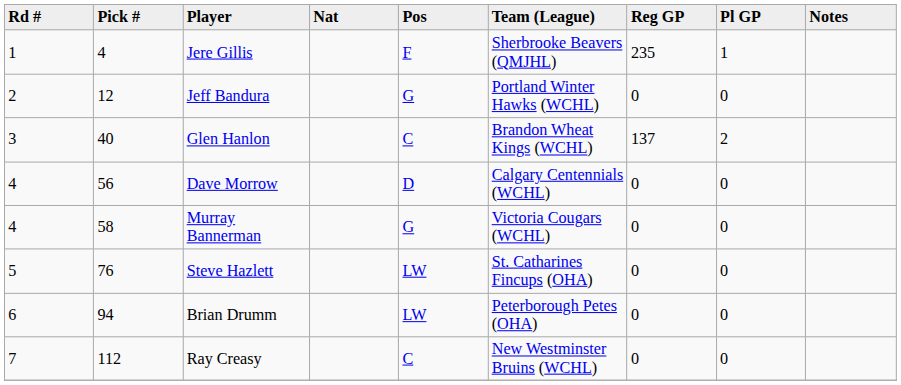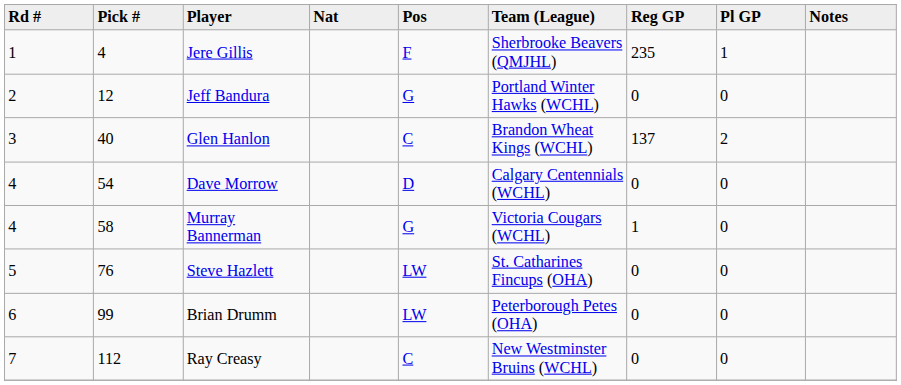Dave Morrow | Pick #: 56 -> 54
Murray Bannerman | Reg GP: 0 -> 1
Brian Drumm | Pick #: 94 -> 99
